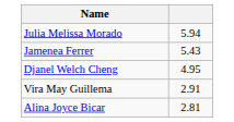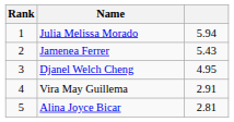+ column: Rank | 1 | 2 | 3 | 4 | 5
